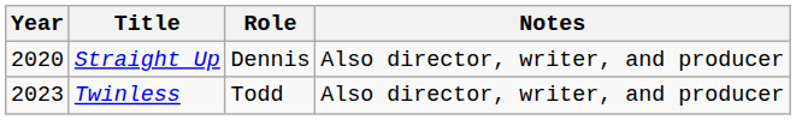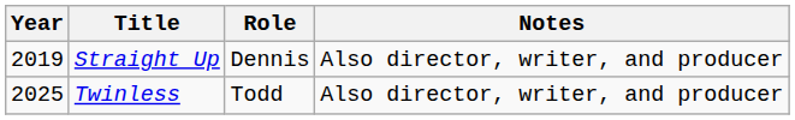Straight Up | Year: 2020 -> 2019
Twinless | Year: 2023 -> 2025
